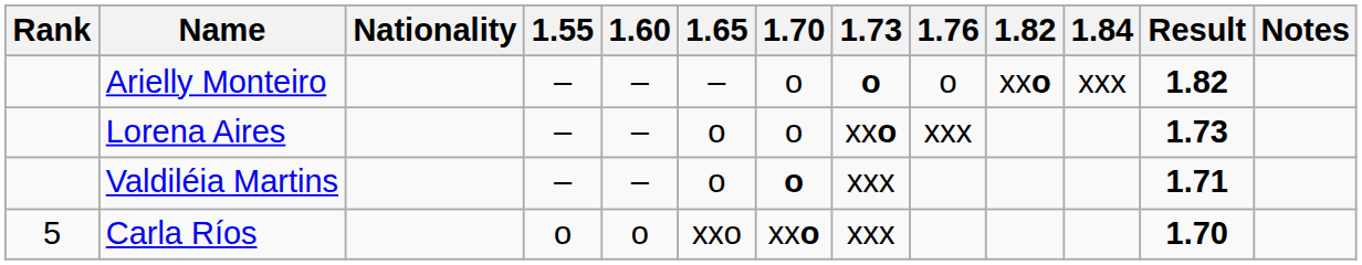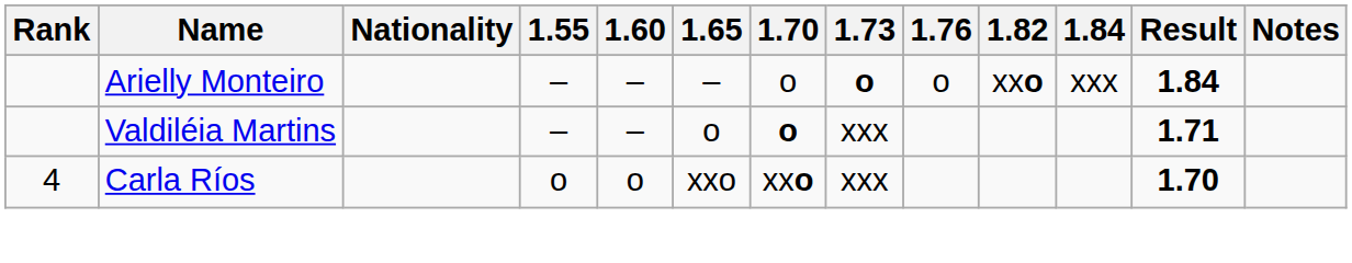Arielly Monteiro | Result: 1.82 -> 1.84
- row: Lorena Aires | – | – | o | o | xxo | xxx | 1.73
Carla Ríos | Rank: 5 -> 4
